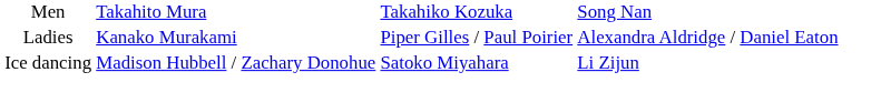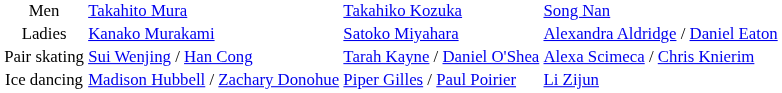Ladies | column 3: Piper Gilles / Paul Poirier -> Satoko Miyahara
+ row: Pair skating | Sui Wenjing / Han Cong | Tarah Kayne / Daniel O'Shea | Alexa Scimeca / Chris Knierim
Ice dancing | column 3: Satoko Miyahara -> Piper Gilles / Paul Poirier
